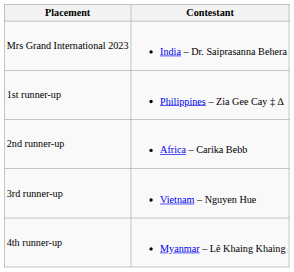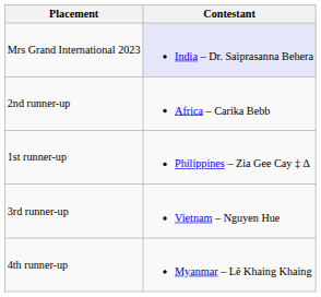Mrs Grand International 2023 | Contestant: no background -> lavender background
rows swapped: 1st runner-up <-> 2nd runner-up
